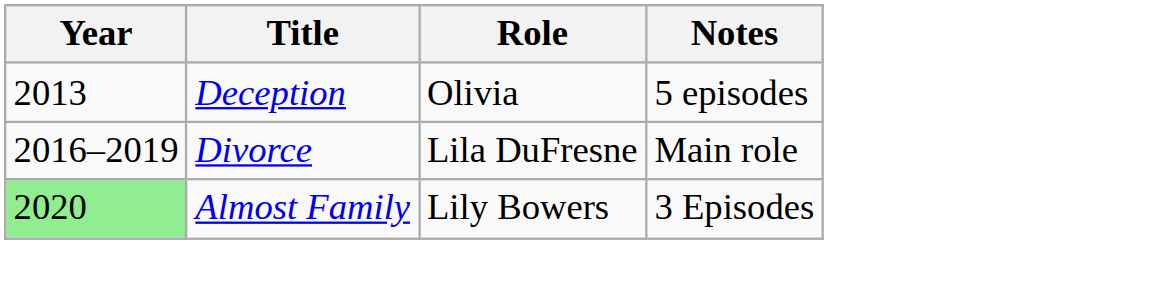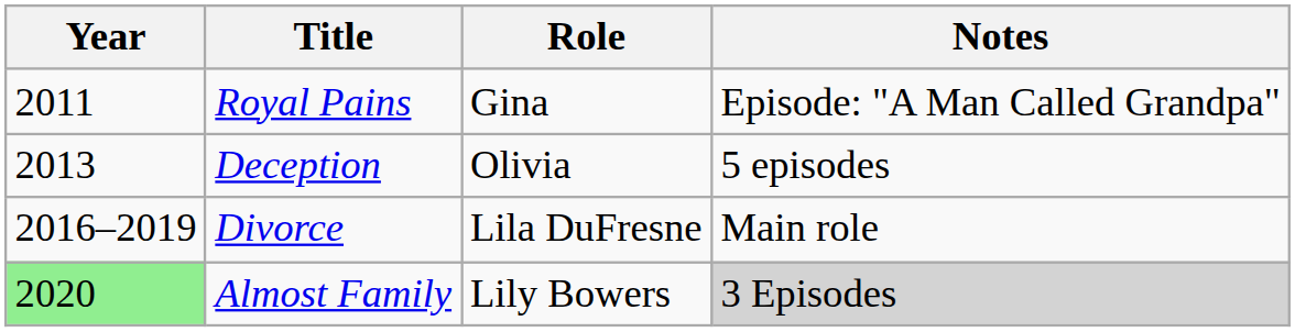+ row: 2011 | Royal Pains | Gina | Episode: "A Man Called Grandpa"
Almost Family | Notes: no background -> lightgrey background
